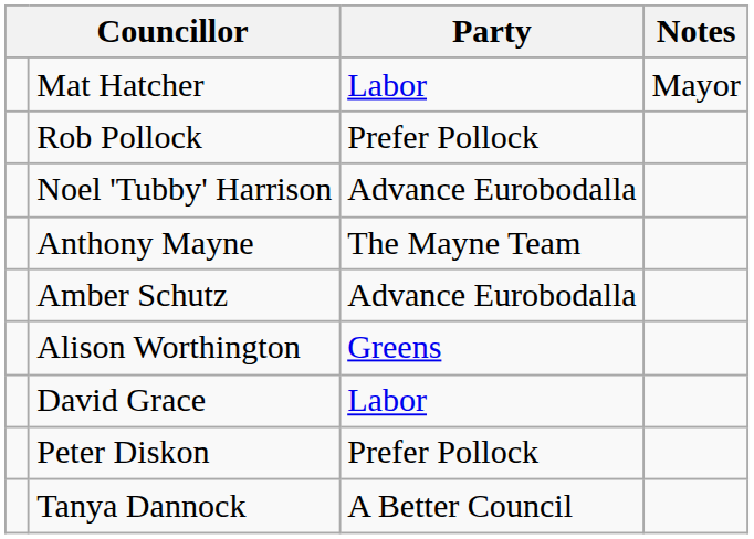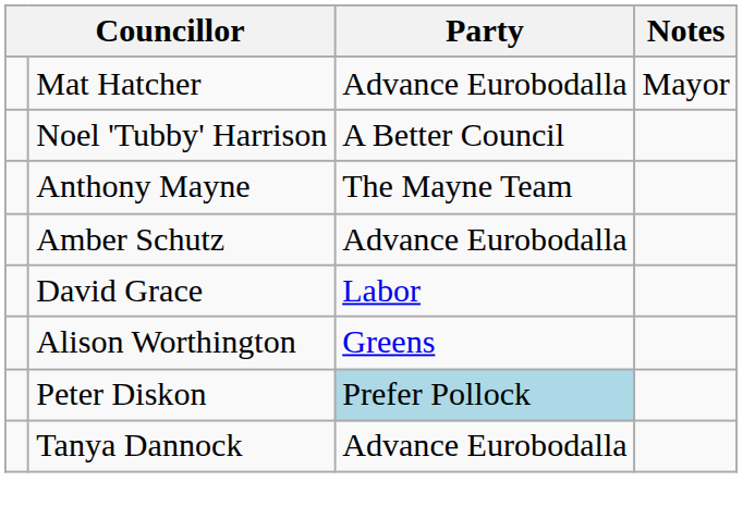Mat Hatcher | Party: Labor -> Advance Eurobodalla
- row: Rob Pollock | Prefer Pollock
Noel 'Tubby' Harrison | Party: Advance Eurobodalla -> A Better Council
rows swapped: David Grace <-> Alison Worthington
Peter Diskon | Party: no background -> lightblue background
Tanya Dannock | Party: A Better Council -> Advance Eurobodalla
